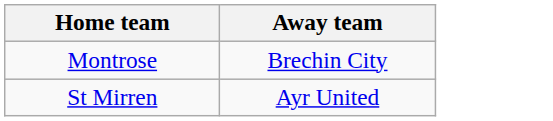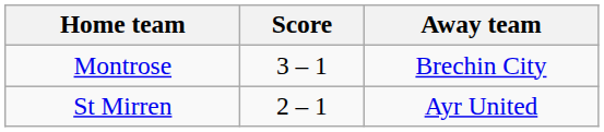+ column: Score | 3 – 1 | 2 – 1
